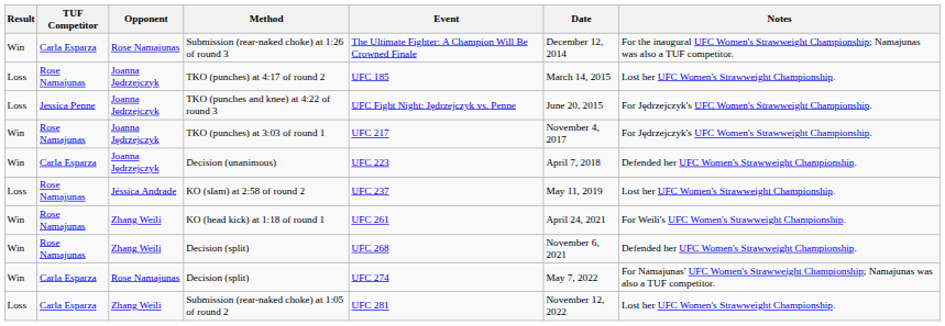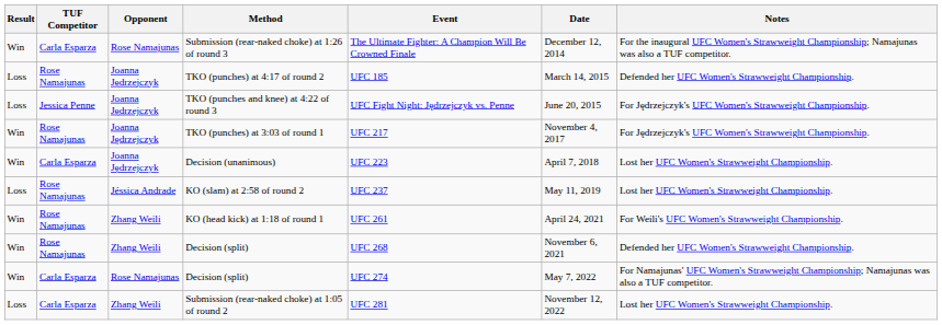TKO (punches) at 4:17 of round 2 | Notes: Lost her UFC Women's Strawweight Championship. -> Defended her UFC Women's Strawweight Championship.
Decision (unanimous) | Notes: Defended her UFC Women's Strawweight Championship. -> Lost her UFC Women's Strawweight Championship.
